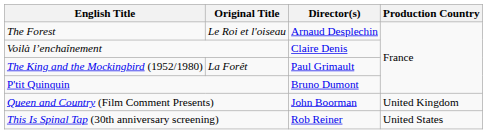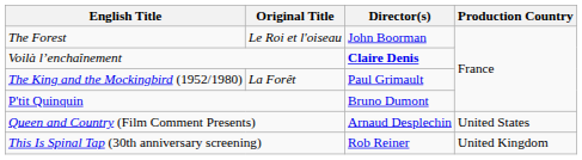The Forest | Director(s): Arnaud Desplechin -> John Boorman
Voilà l’enchaînement | Director(s): normal -> bold
Queen and Country (Film Comment Presents) | Director(s): John Boorman -> Arnaud Desplechin
Queen and Country (Film Comment Presents) | Production Country: United Kingdom -> United States
This Is Spinal Tap (30th anniversary screening) | Production Country: United States -> United Kingdom
